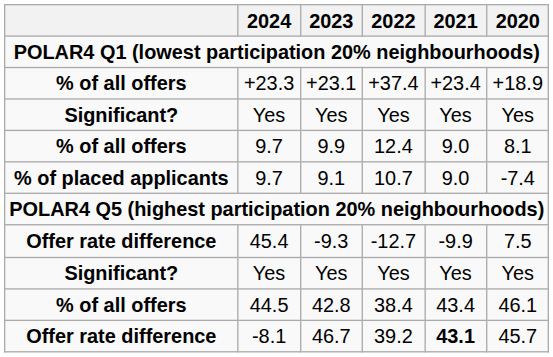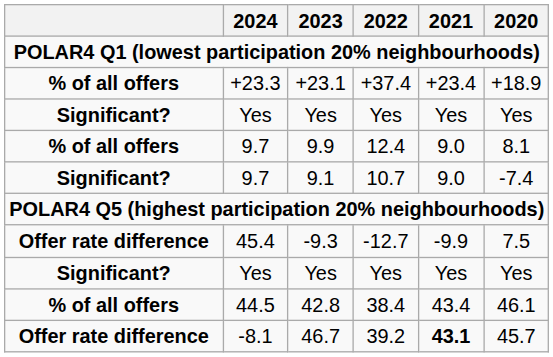9.1 | column 1: % of placed applicants -> Significant?
